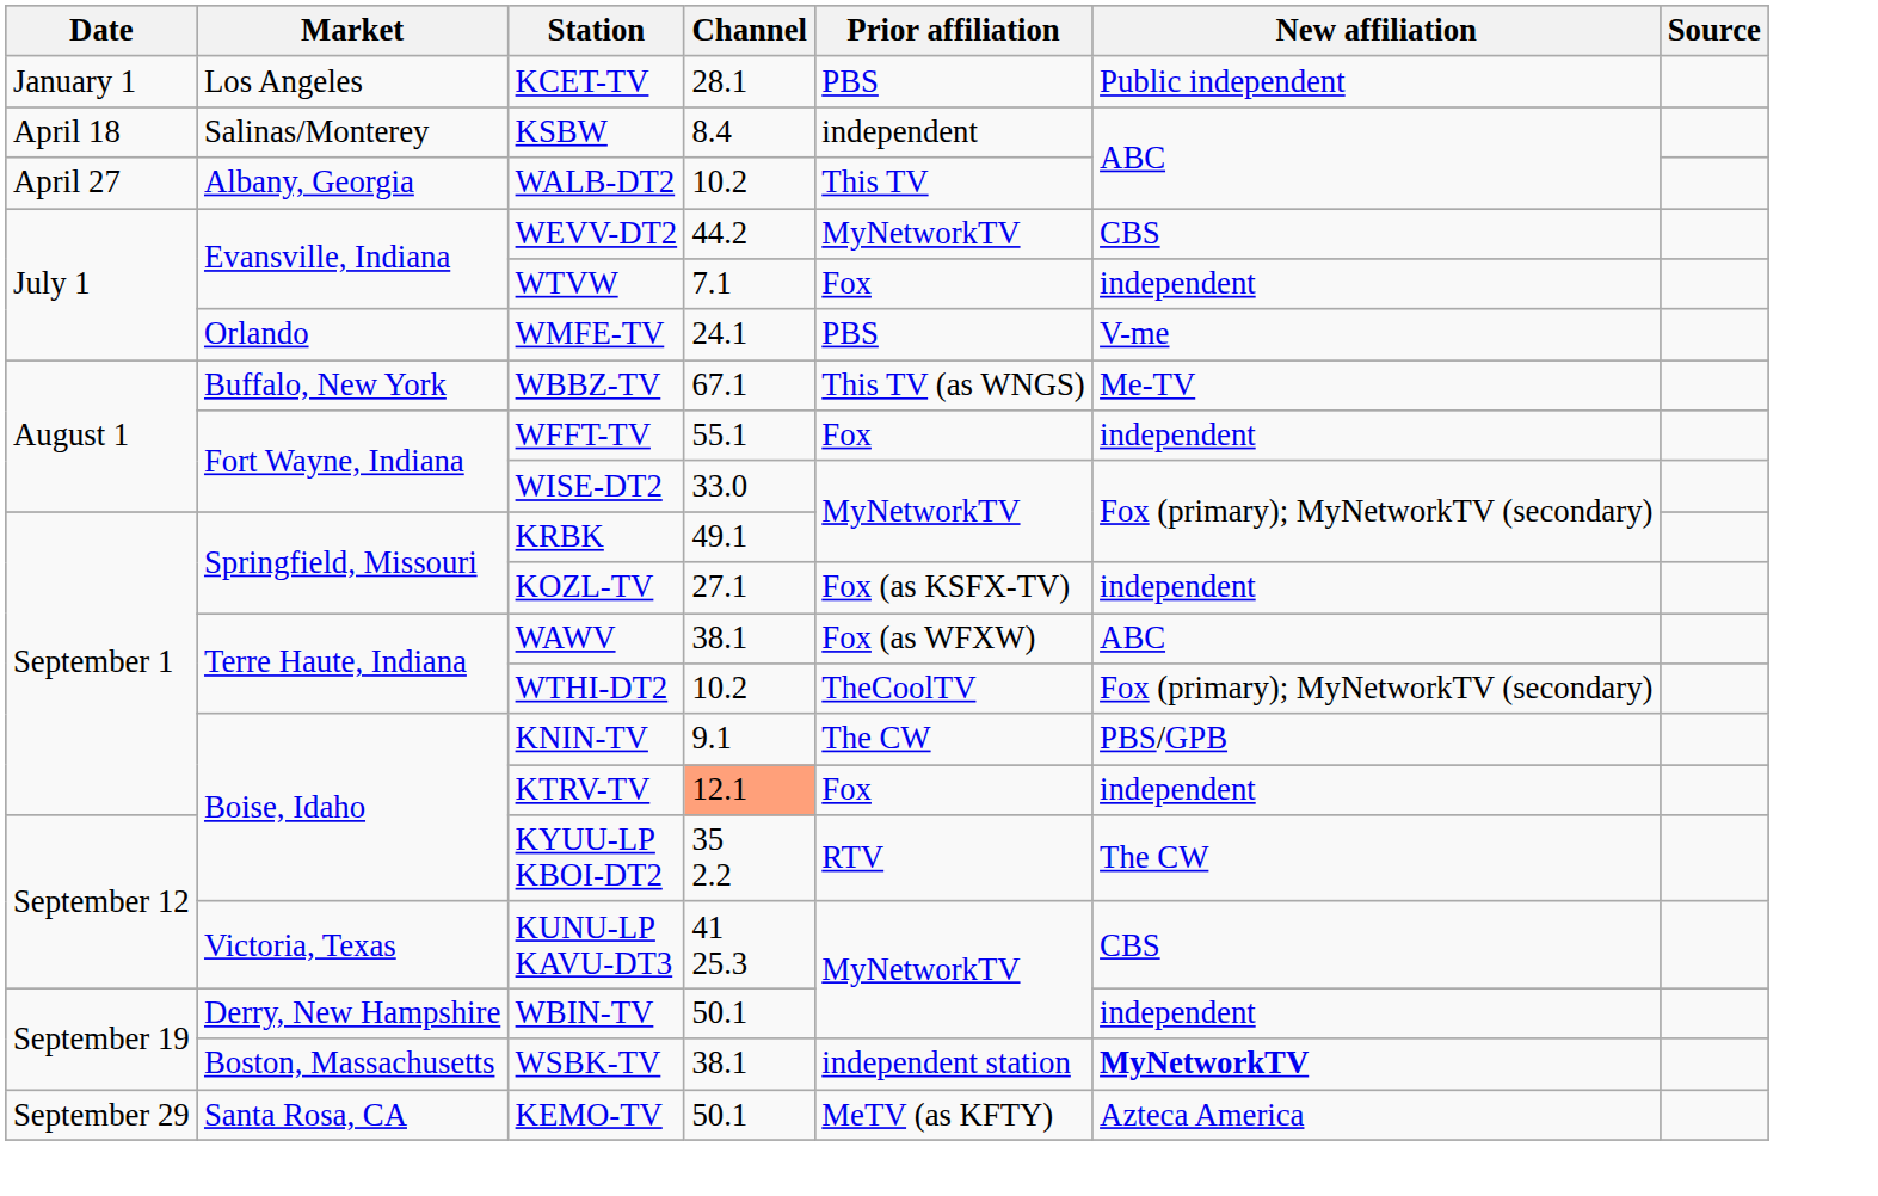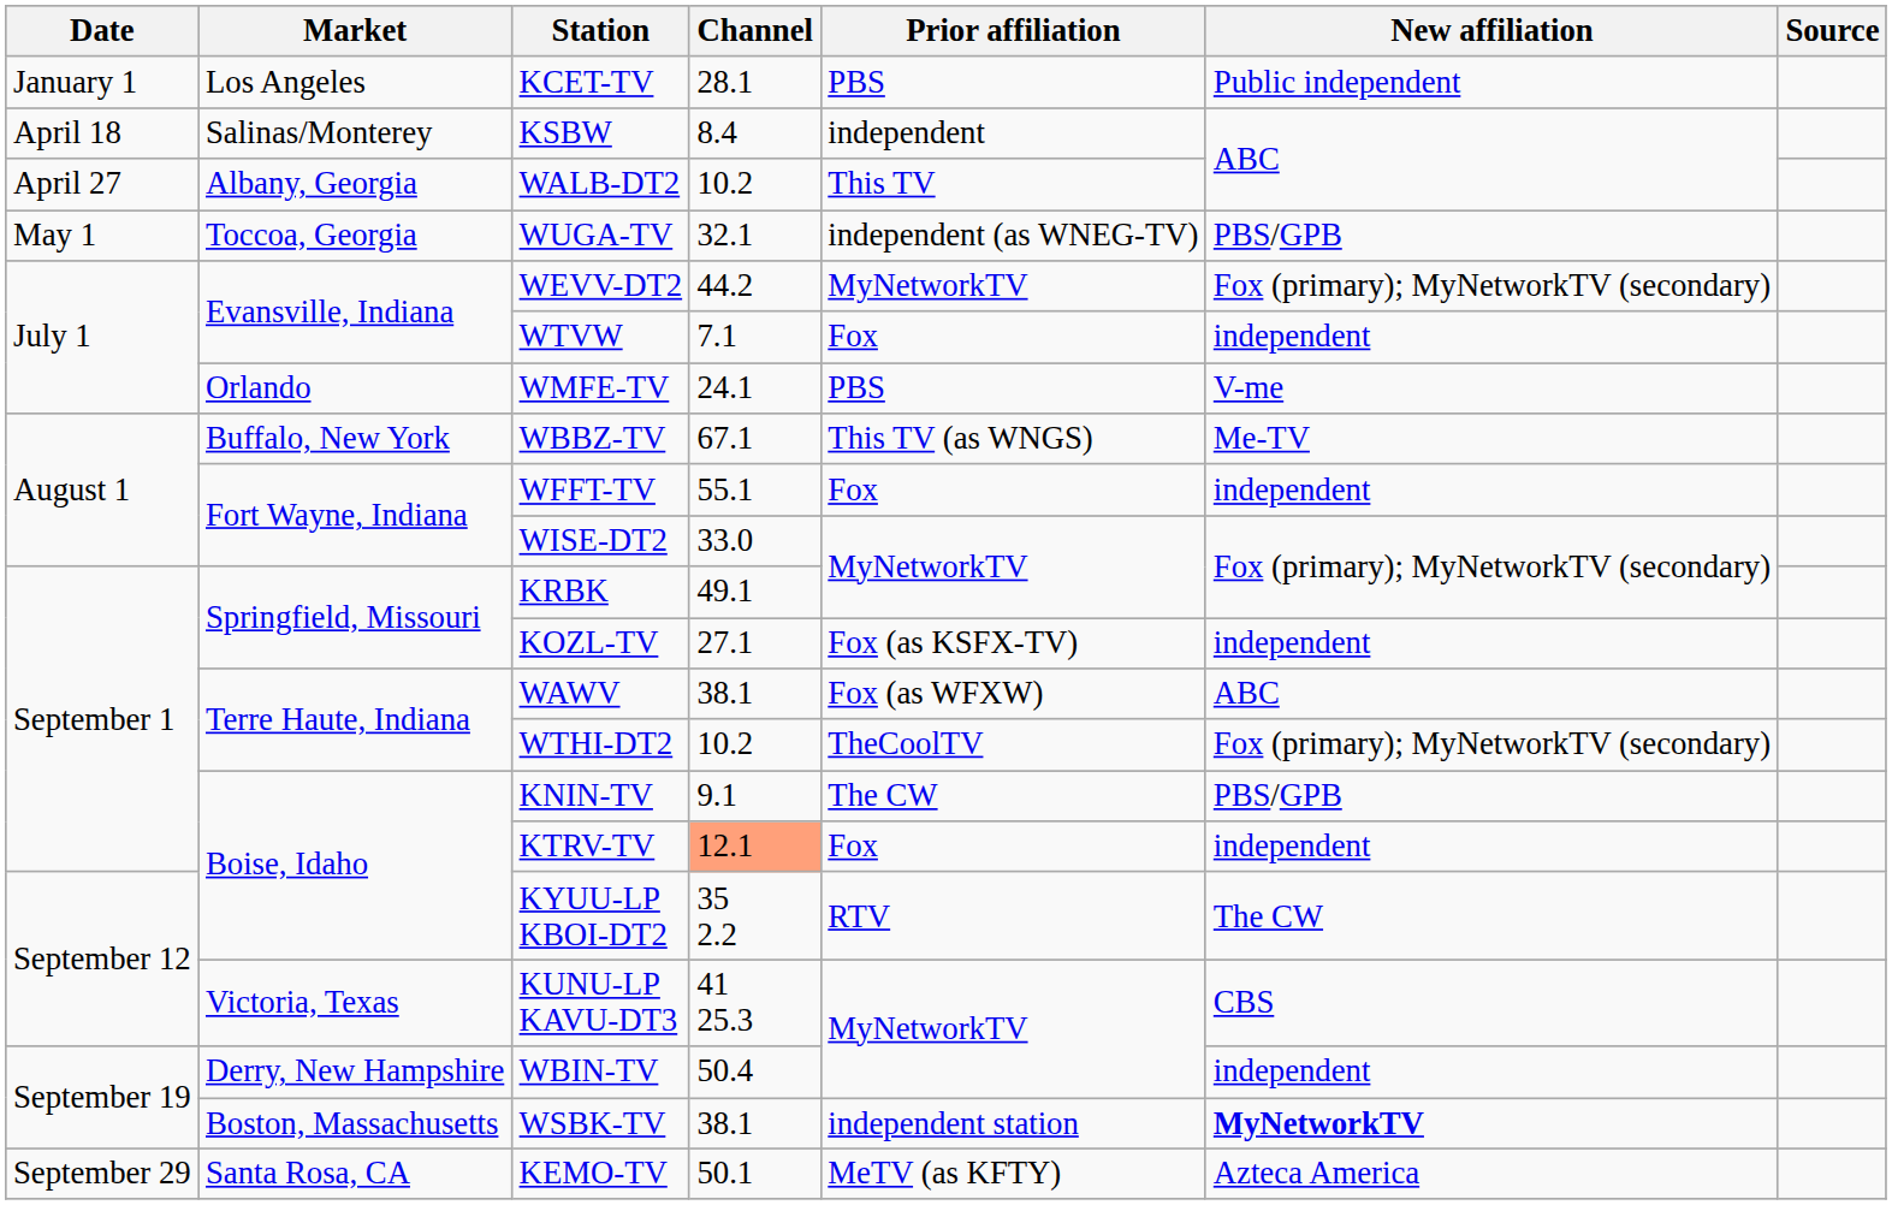+ row: May 1 | Toccoa, Georgia | WUGA-TV | 32.1 | independent (as WNEG-TV) | PBS/GPB
WEVV-DT2 | New affiliation: CBS -> Fox (primary); MyNetworkTV (secondary)
WBIN-TV | Channel: 50.1 -> 50.4
